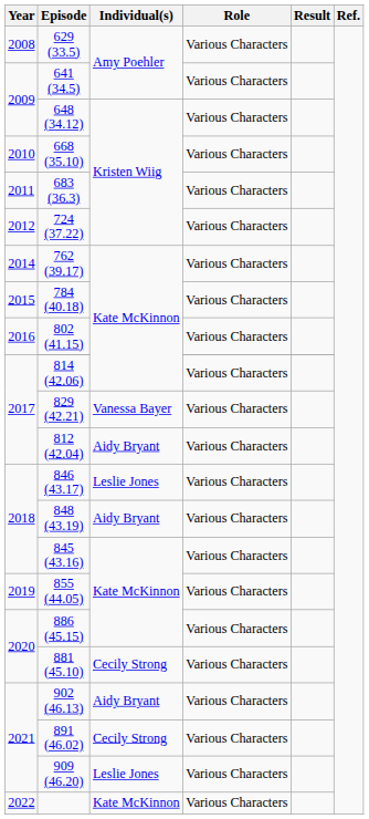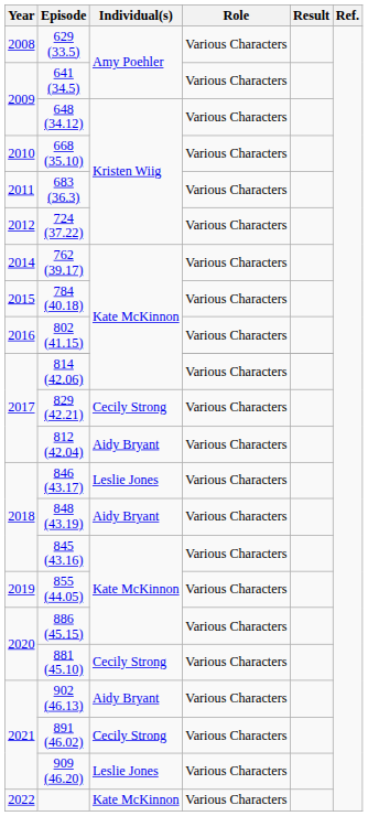829 (42.21) | Individual(s): Vanessa Bayer -> Cecily Strong
